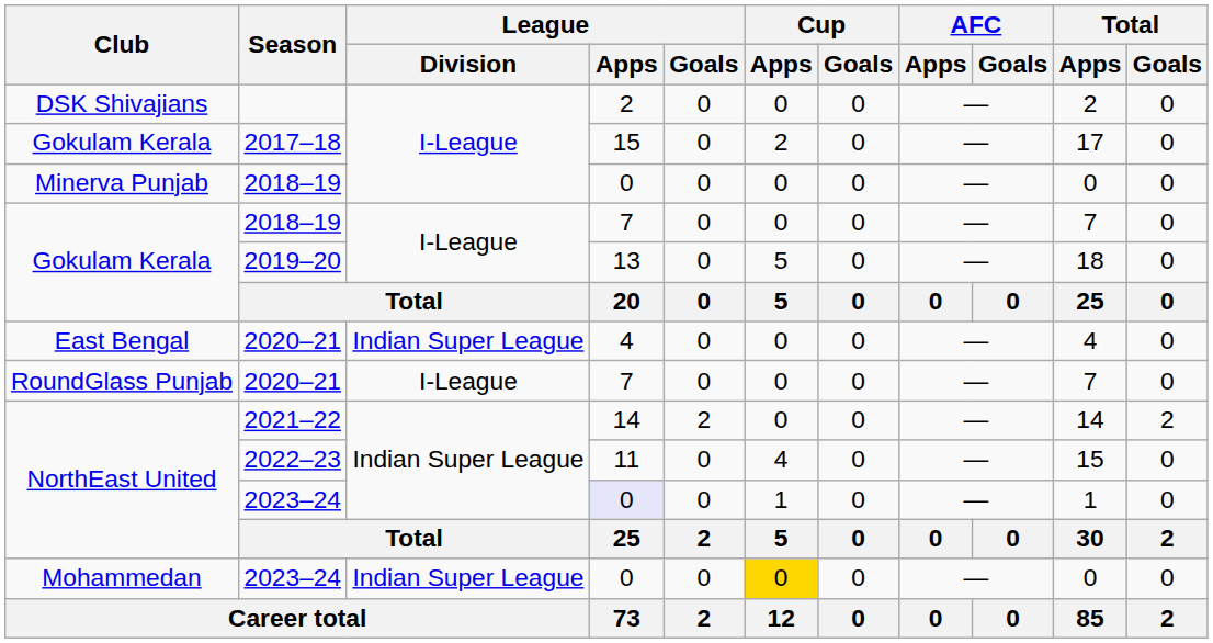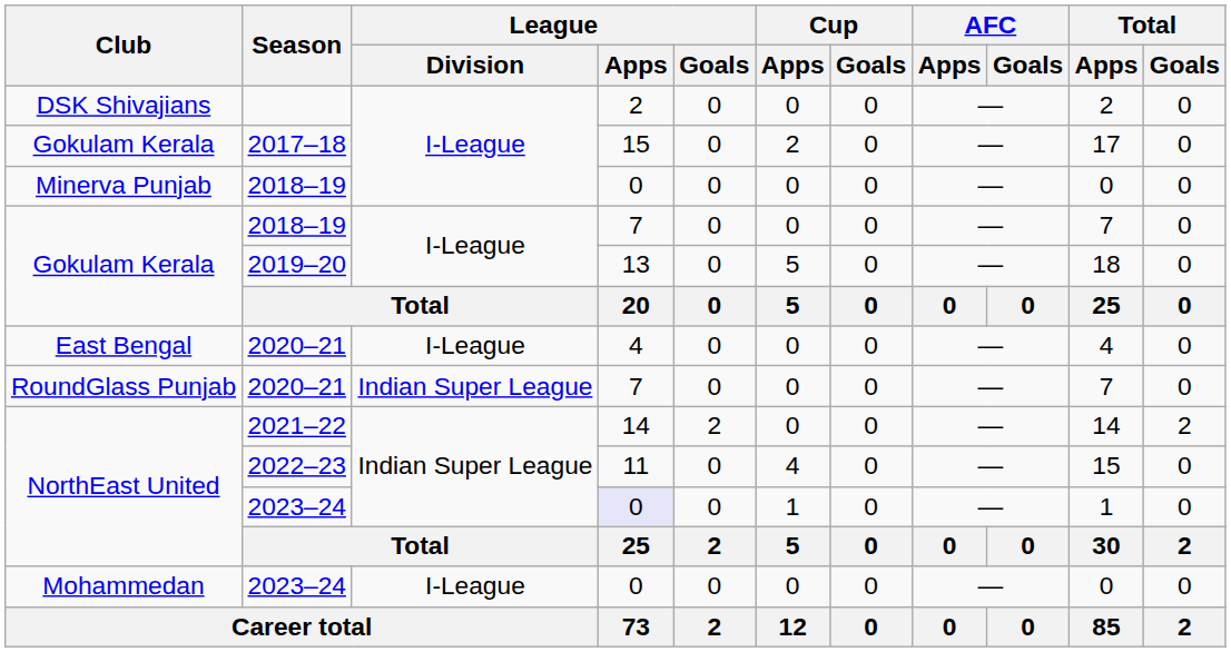East Bengal / 2020–21 | League / Division: Indian Super League -> I-League
RoundGlass Punjab / 2020–21 | League / Division: I-League -> Indian Super League
Mohammedan / 2023–24 | League / Division: Indian Super League -> I-League
Mohammedan / 2023–24 | Cup / Apps: gold background -> no background
